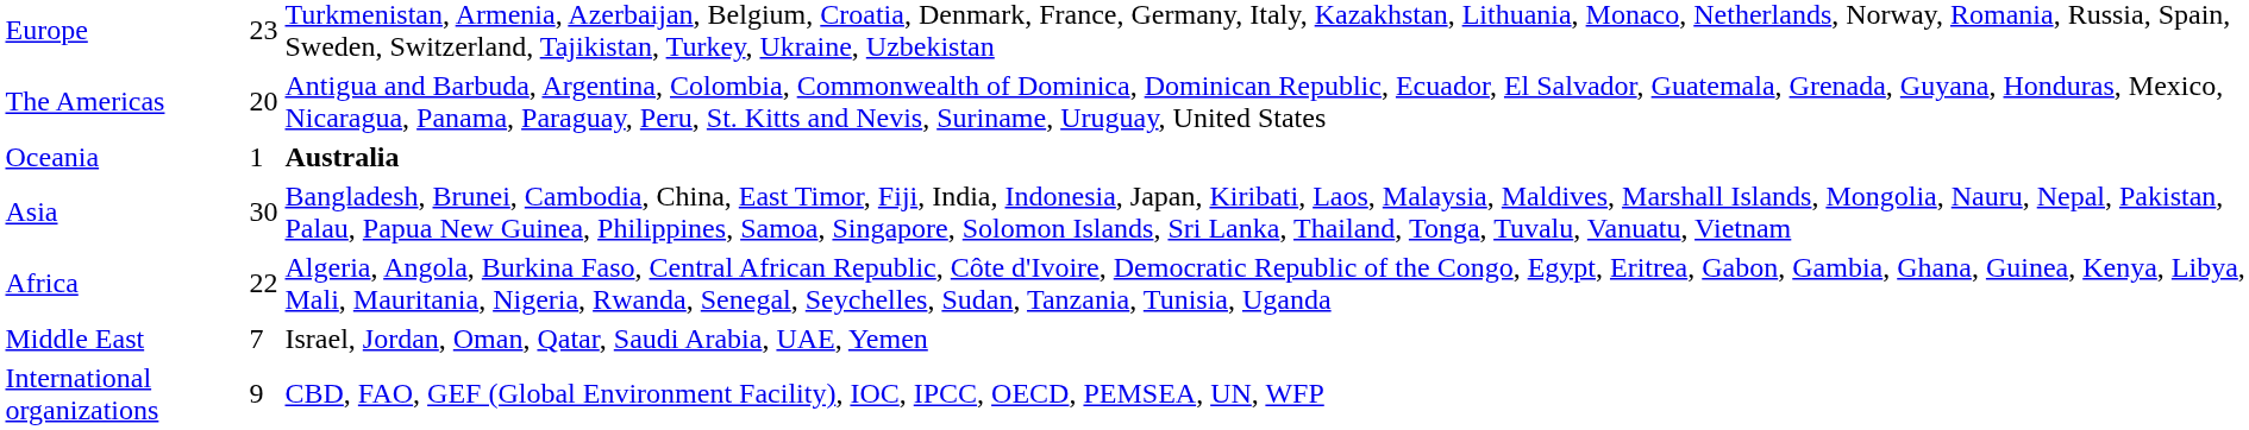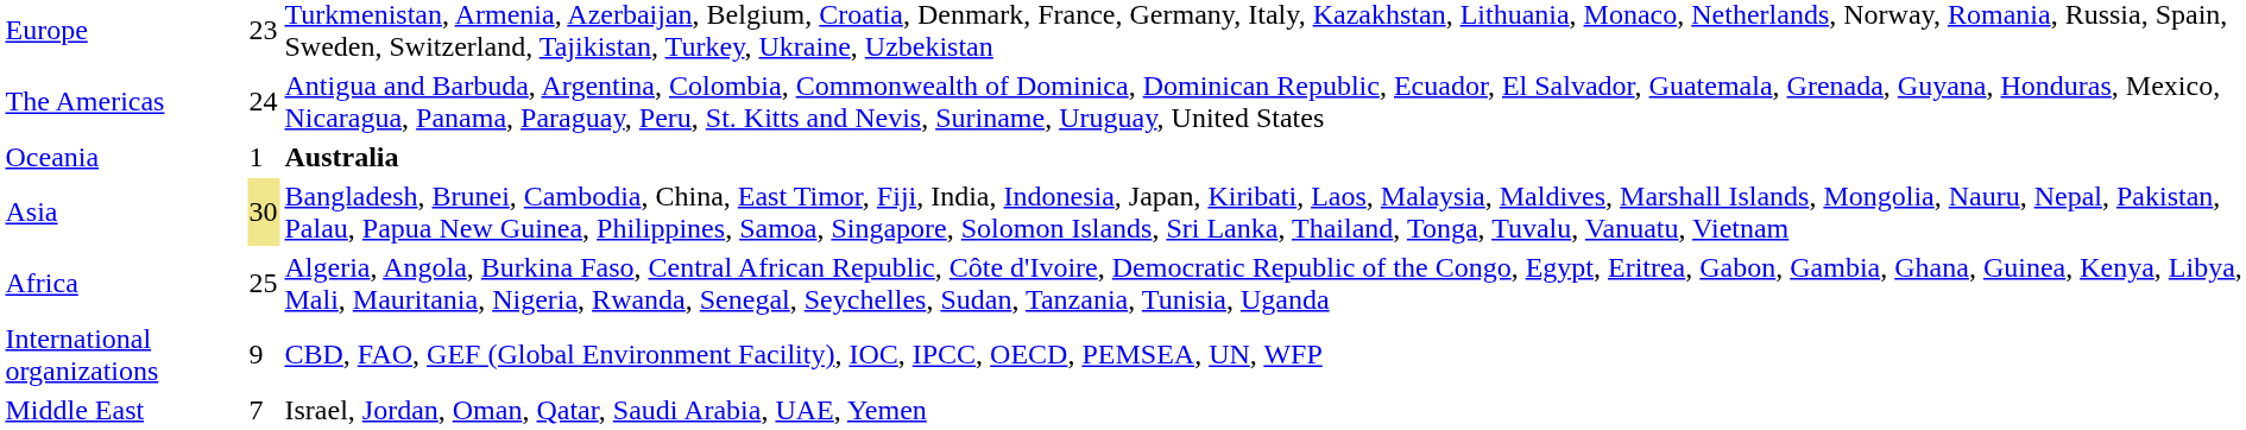The Americas | column 2: 20 -> 24
Asia | column 2: no background -> khaki background
Africa | column 2: 22 -> 25
rows swapped: Middle East <-> International organizations
